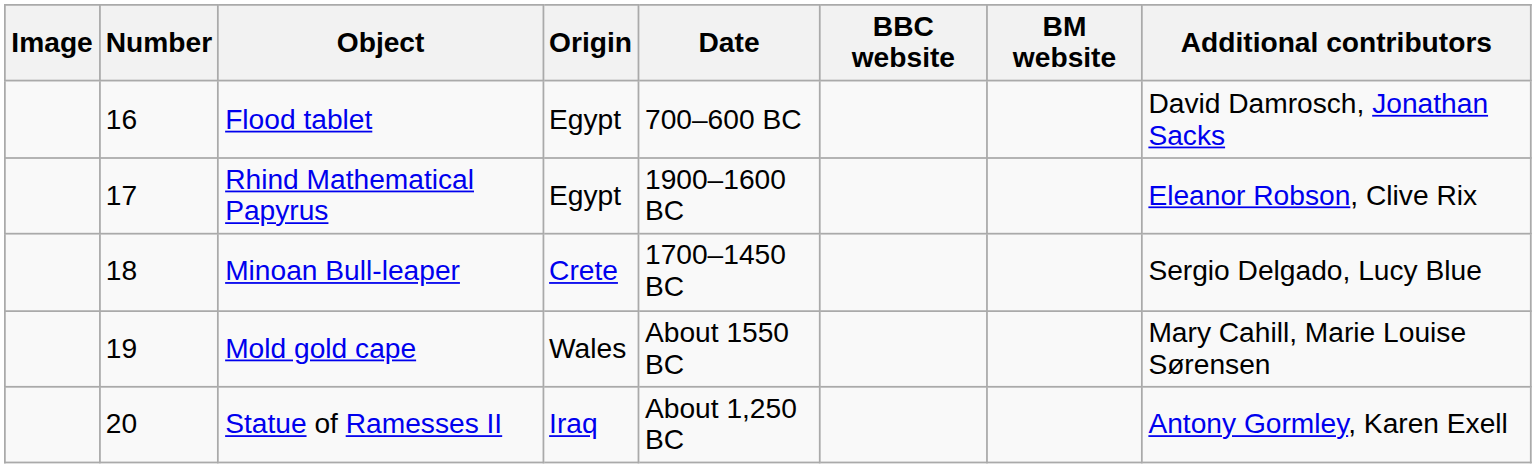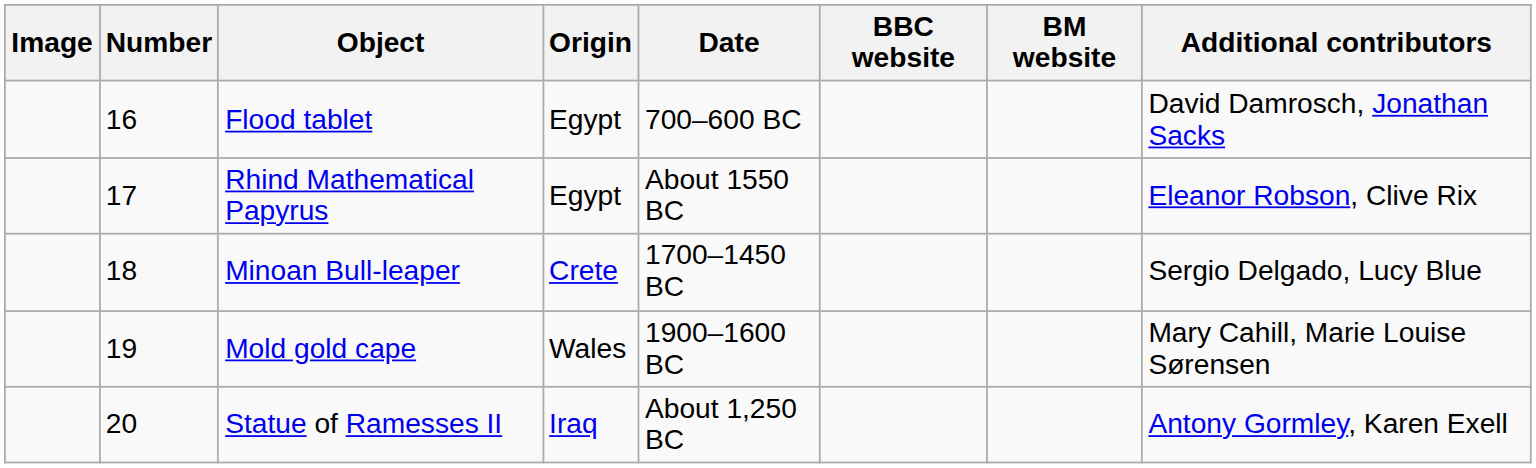Rhind Mathematical Papyrus | Date: 1900–1600 BC -> About 1550 BC
Mold gold cape | Date: About 1550 BC -> 1900–1600 BC
